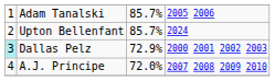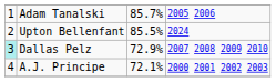Upton Bellenfant | column 3: 85.7% -> 85.5%
Dallas Pelz | column 4: 2000 2001 2002 2003 -> 2007 2008 2009 2010
A.J. Principe | column 3: 72.0% -> 72.1%
A.J. Principe | column 4: 2007 2008 2009 2010 -> 2000 2001 2002 2003
